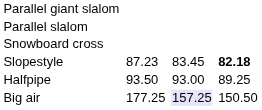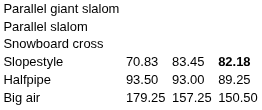Slopestyle | column 3: 87.23 -> 70.83
Big air | column 3: 177.25 -> 179.25
Big air | column 5: lavender background -> no background
